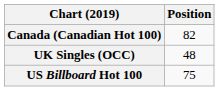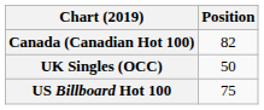UK Singles (OCC) | Position: 48 -> 50
